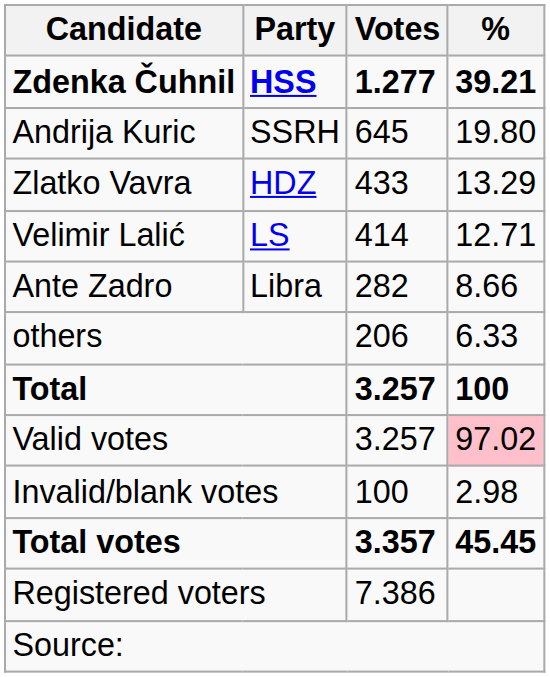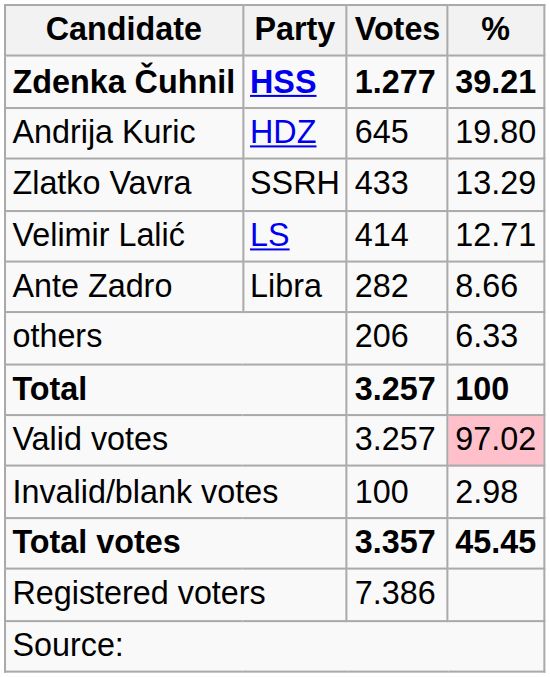Andrija Kuric | Party: SSRH -> HDZ
Zlatko Vavra | Party: HDZ -> SSRH
